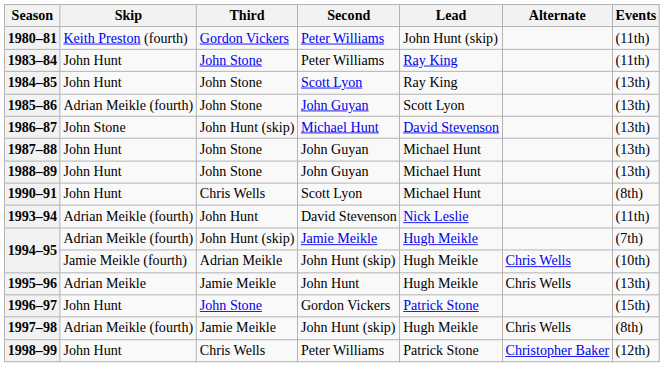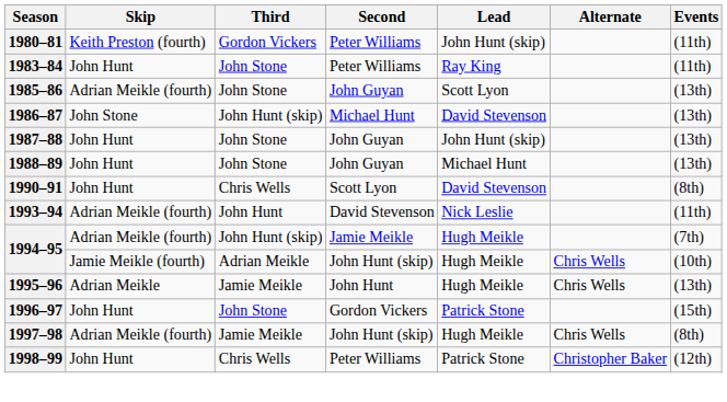- row: 1984–85 | John Hunt | John Stone | Scott Lyon | Ray King | (13th)
1987–88 | Lead: Michael Hunt -> John Hunt (skip)
1990–91 | Lead: Michael Hunt -> David Stevenson
